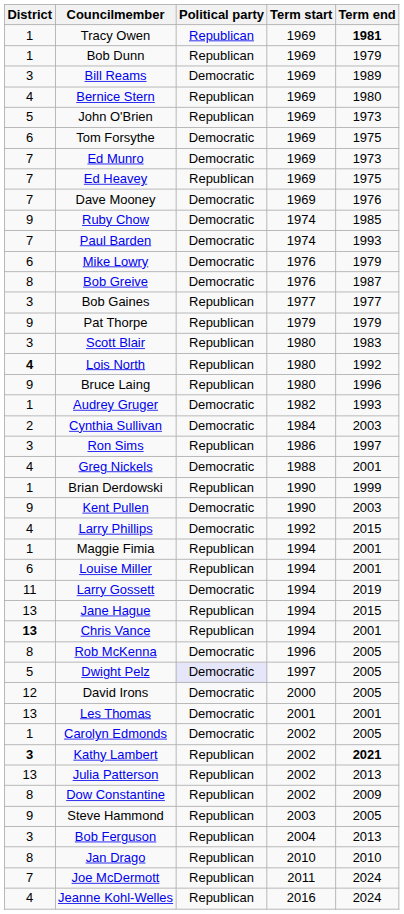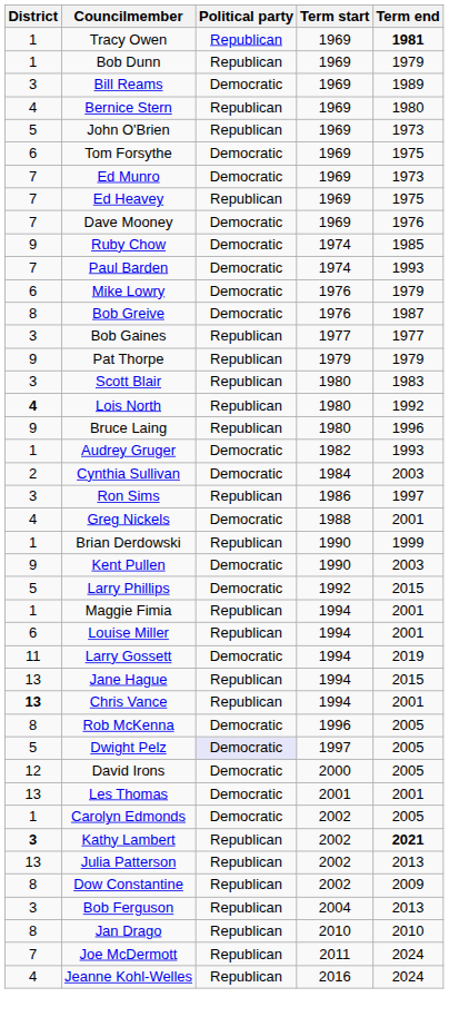Larry Phillips | District: 4 -> 5
- row: 9 | Steve Hammond | Republican | 2003 | 2005
